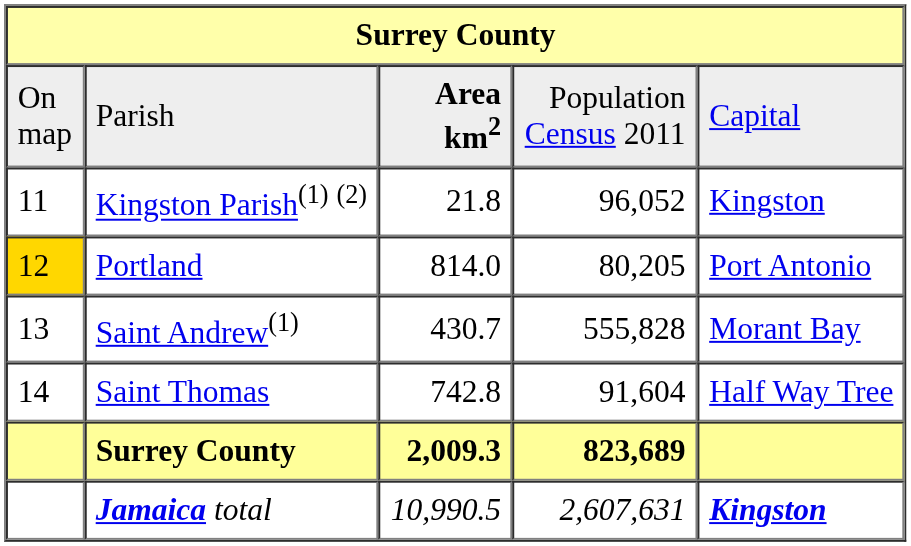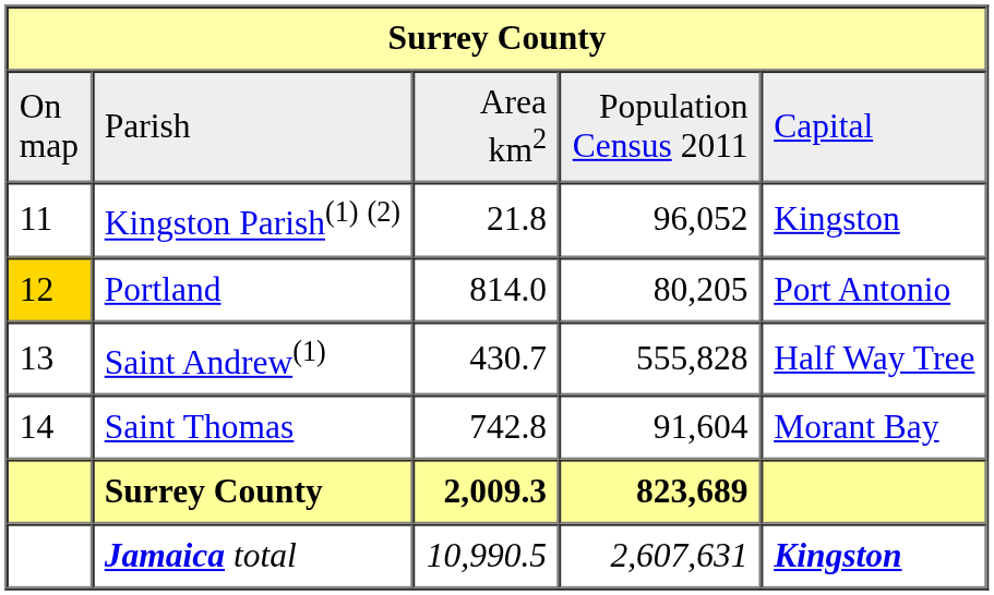Parish | column 3: bold -> normal
Saint Andrew(1) | column 5: Morant Bay -> Half Way Tree
Saint Thomas | column 5: Half Way Tree -> Morant Bay
